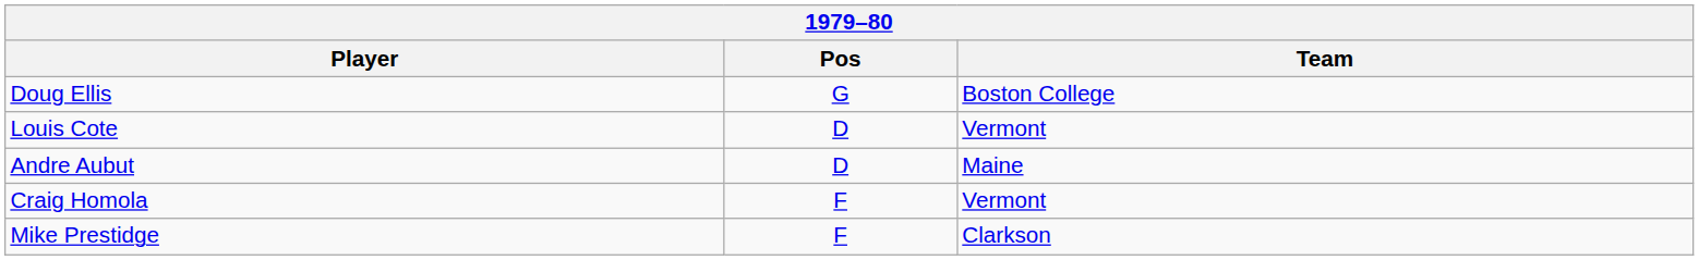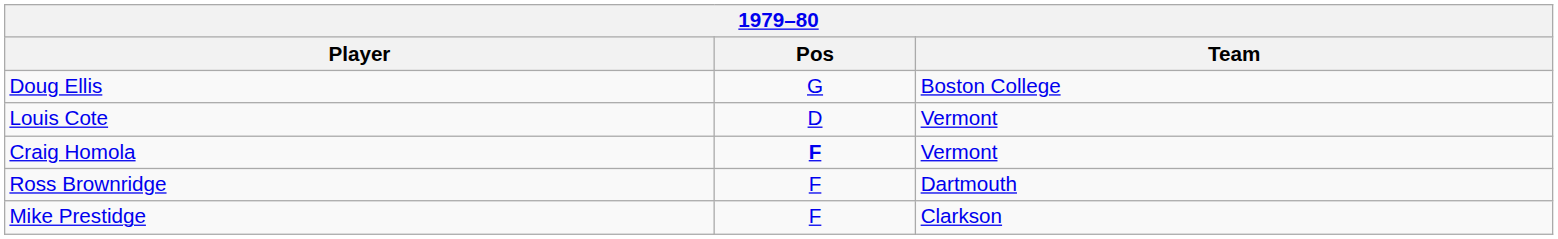- row: Andre Aubut | D | Maine
Craig Homola | Pos: normal -> bold
+ row: Ross Brownridge | F | Dartmouth
